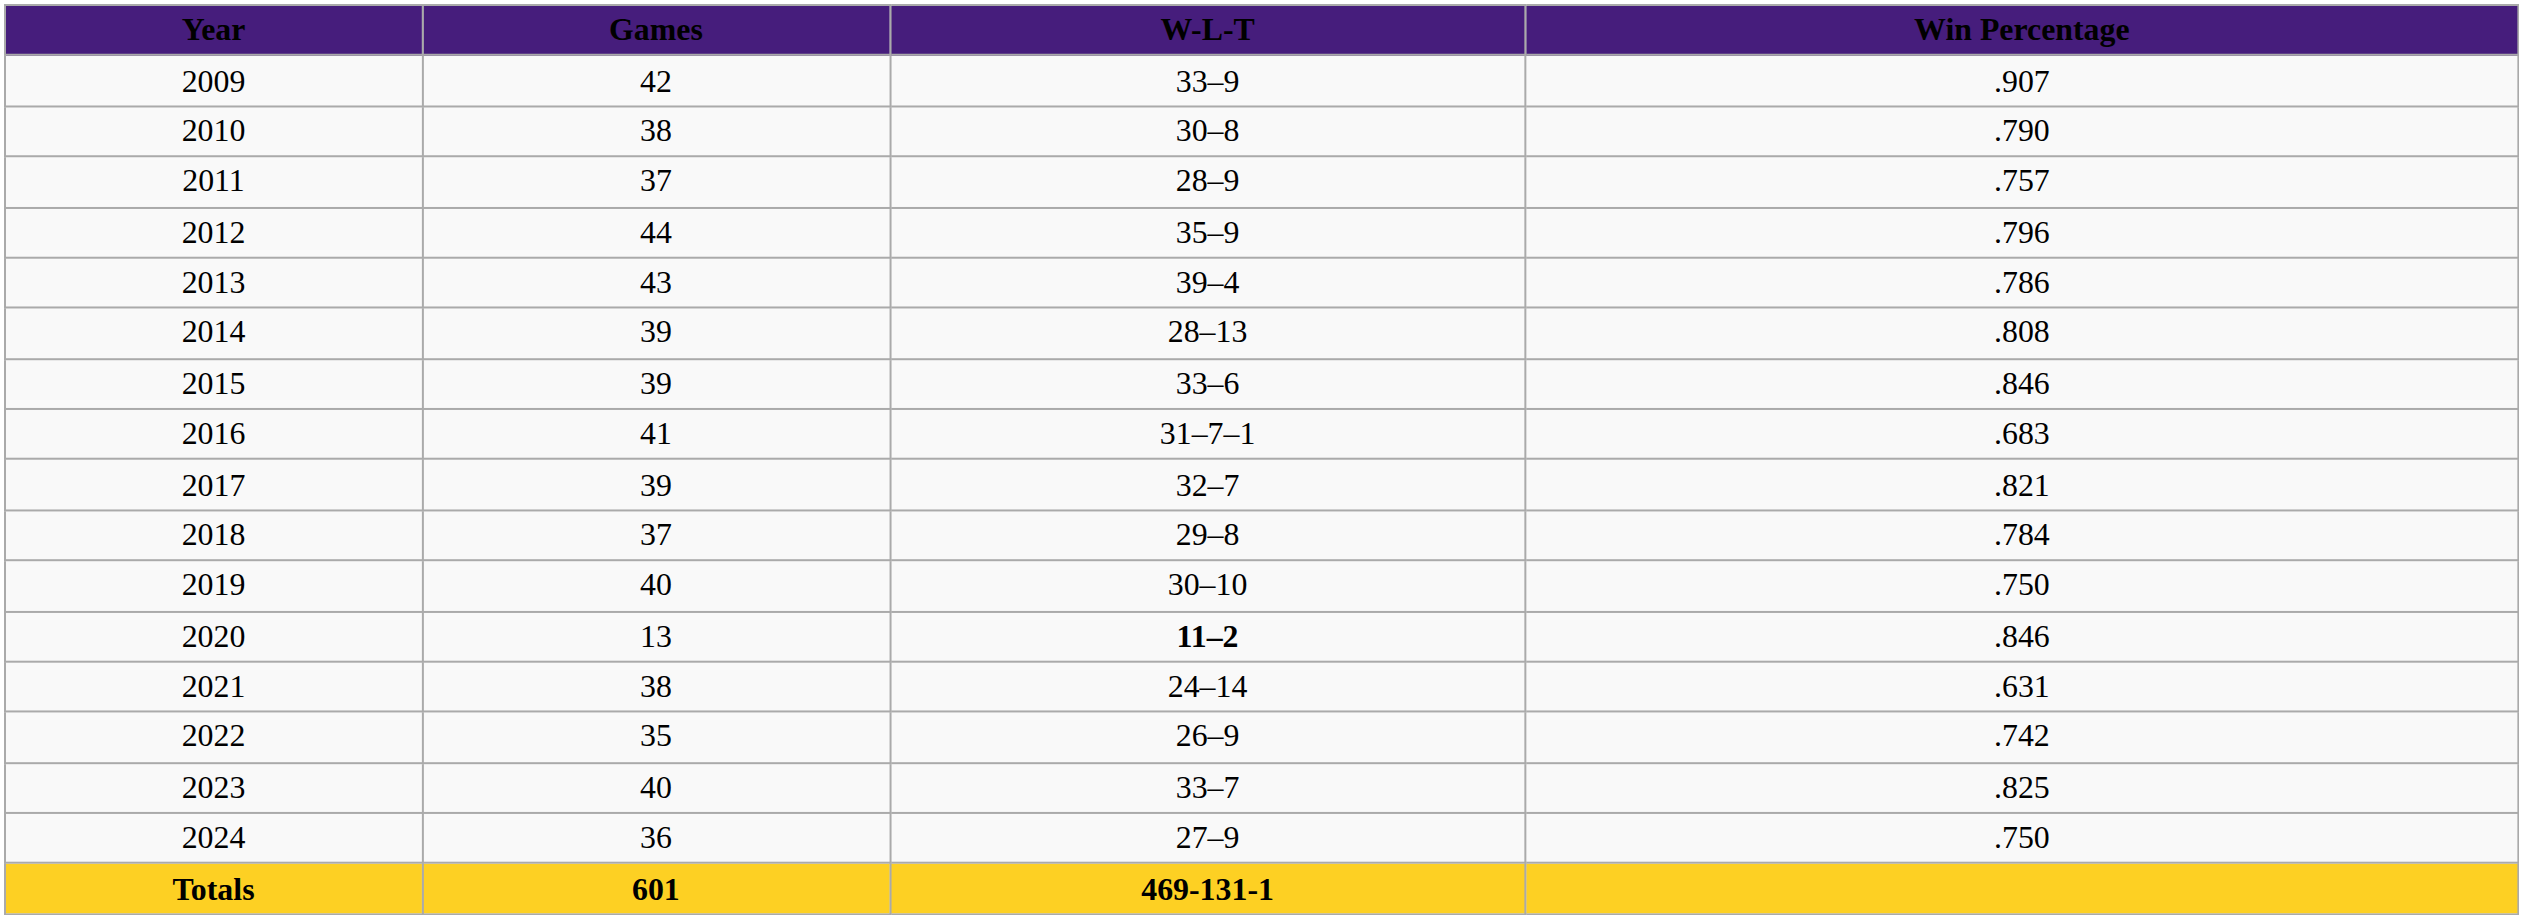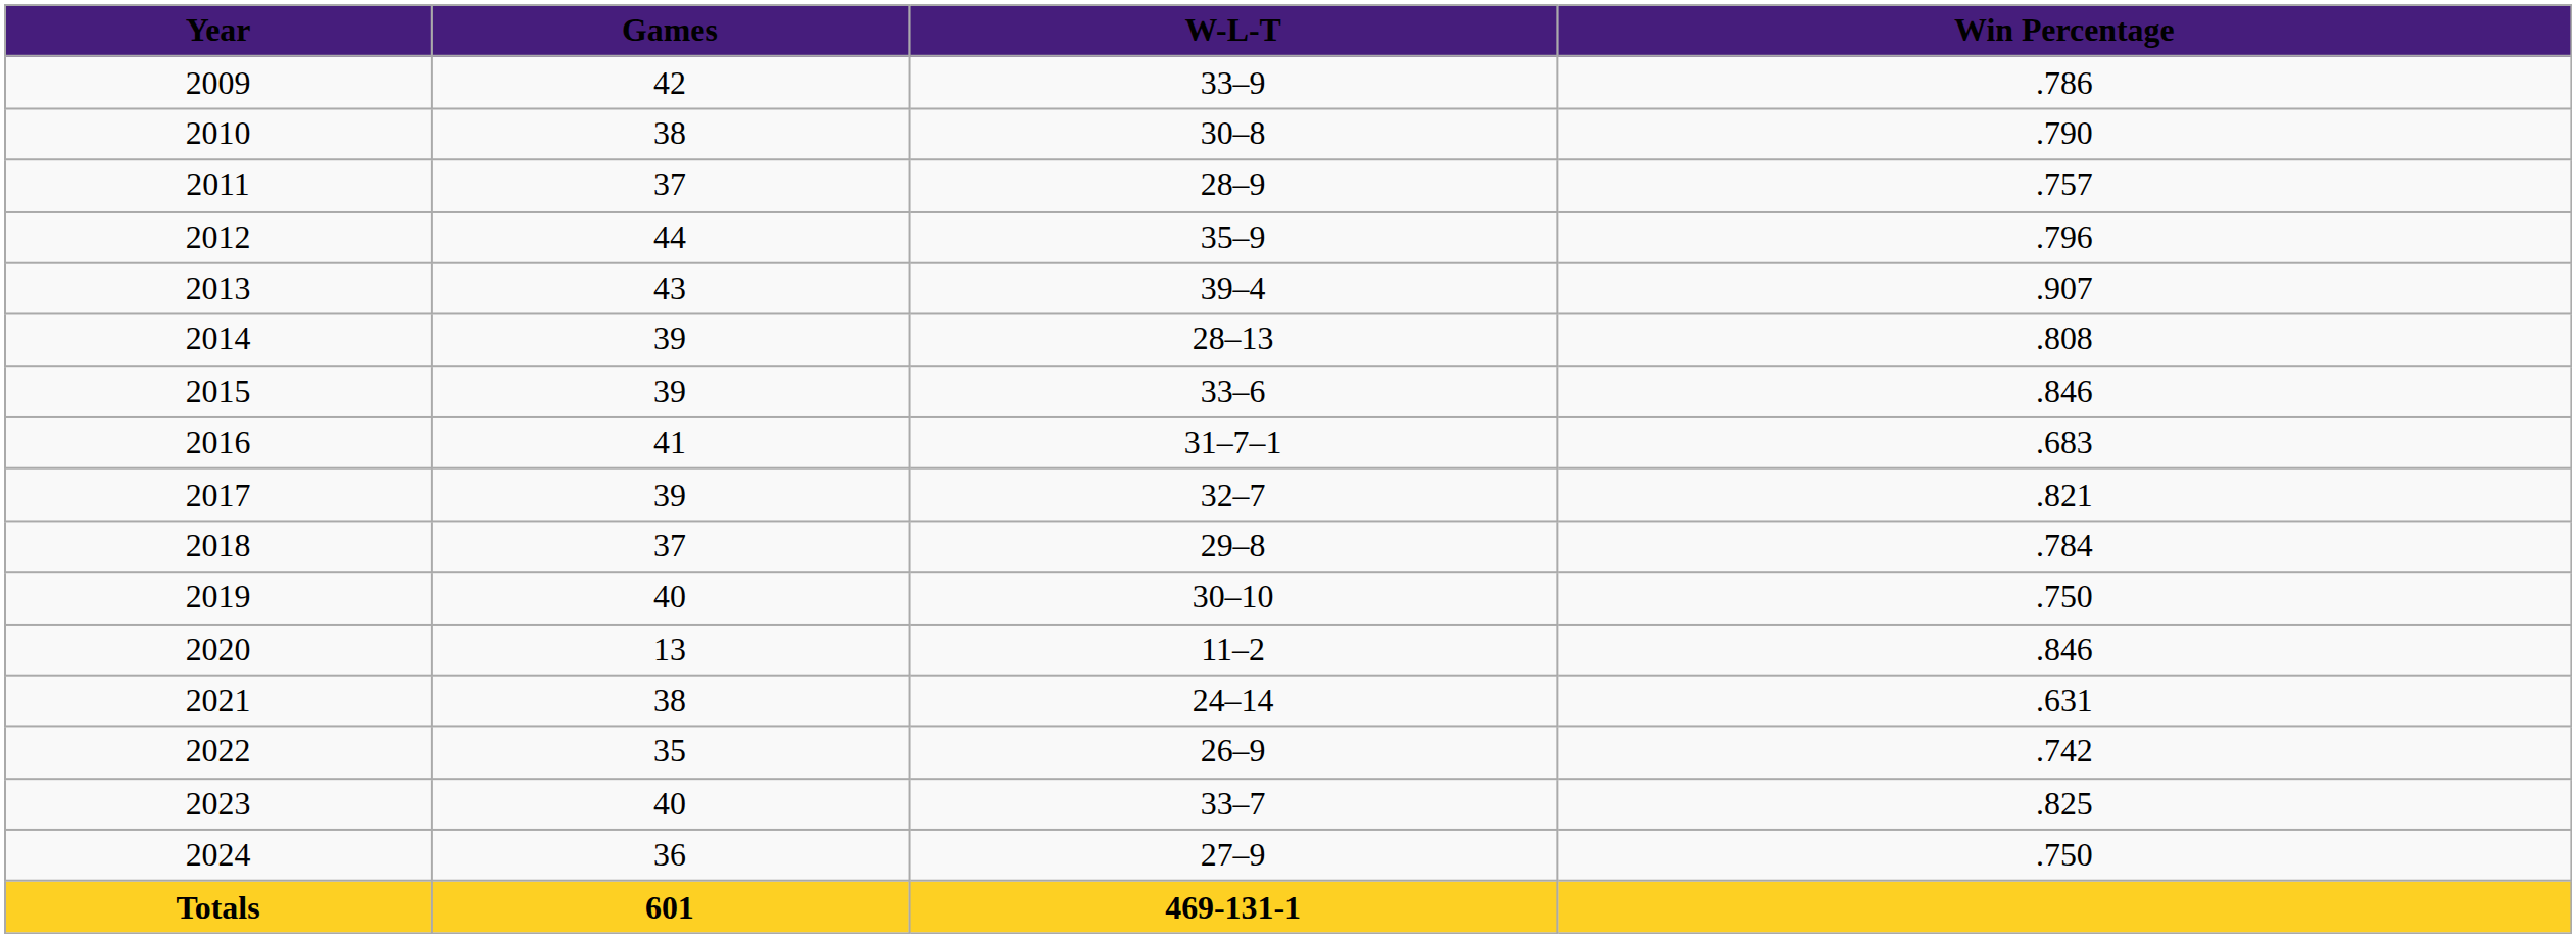2009 | Win Percentage: .907 -> .786
2013 | Win Percentage: .786 -> .907
2020 | W-L-T: bold -> normal
